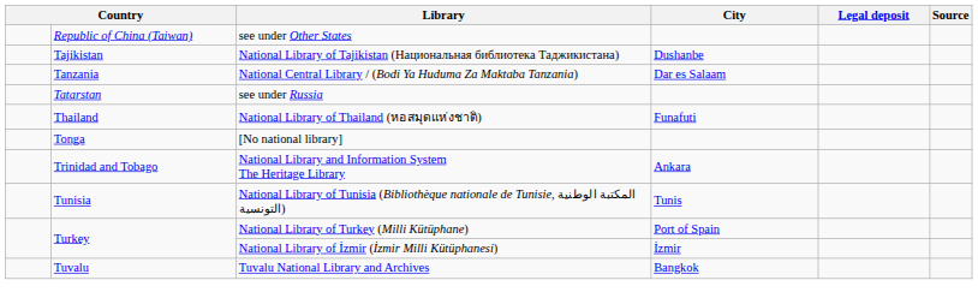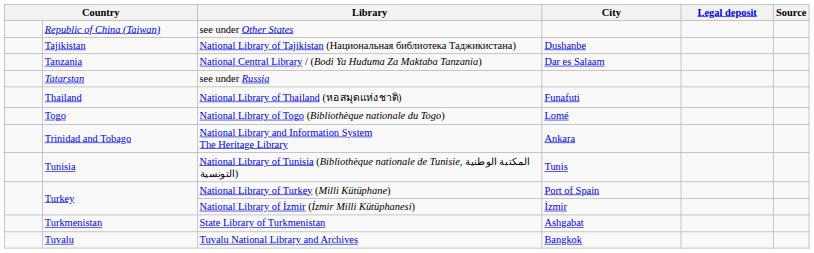+ row: Togo | National Library of Togo (Bibliothèque nationale du Togo) | Lomé
- row: Tonga | [No national library]
+ row: Turkmenistan | State Library of Turkmenistan | Ashgabat
